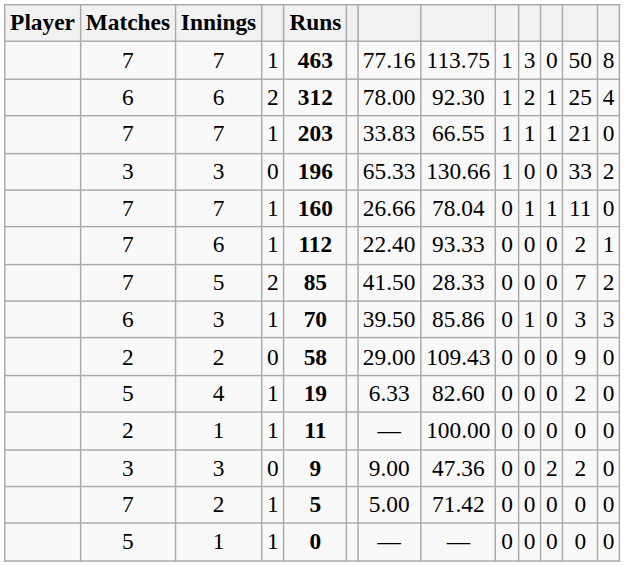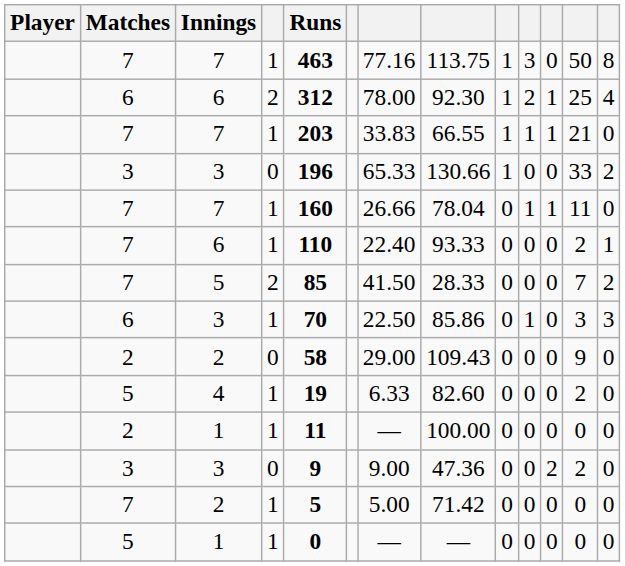7 / 6 | Runs: 112 -> 110
6 / 3 | column 7: 39.50 -> 22.50
